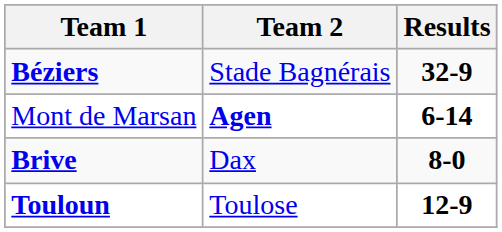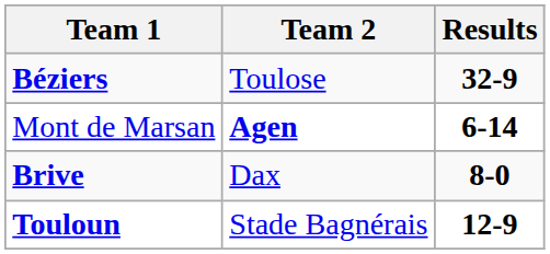Béziers | Team 2: Stade Bagnérais -> Toulose
Touloun | Team 2: Toulose -> Stade Bagnérais
